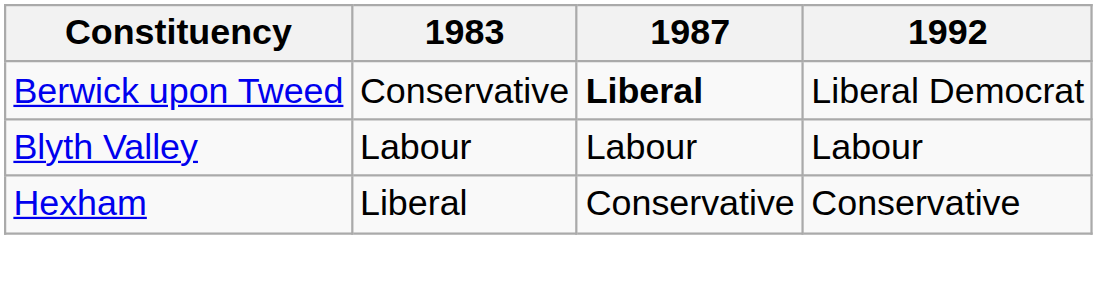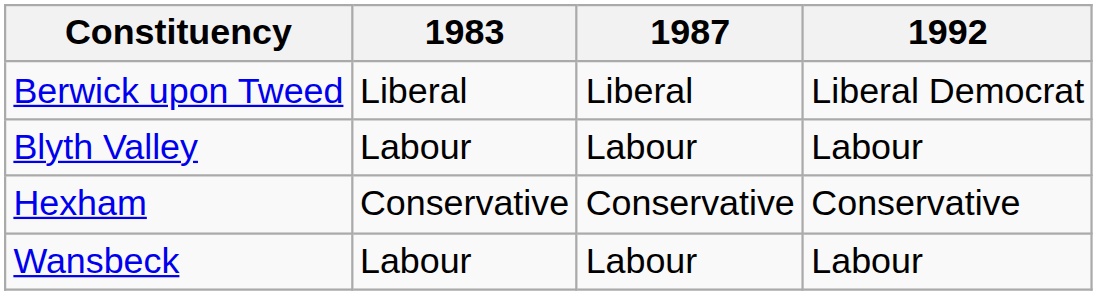Berwick upon Tweed | 1983: Conservative -> Liberal
Berwick upon Tweed | 1987: bold -> normal
Hexham | 1983: Liberal -> Conservative
+ row: Wansbeck | Labour | Labour | Labour
